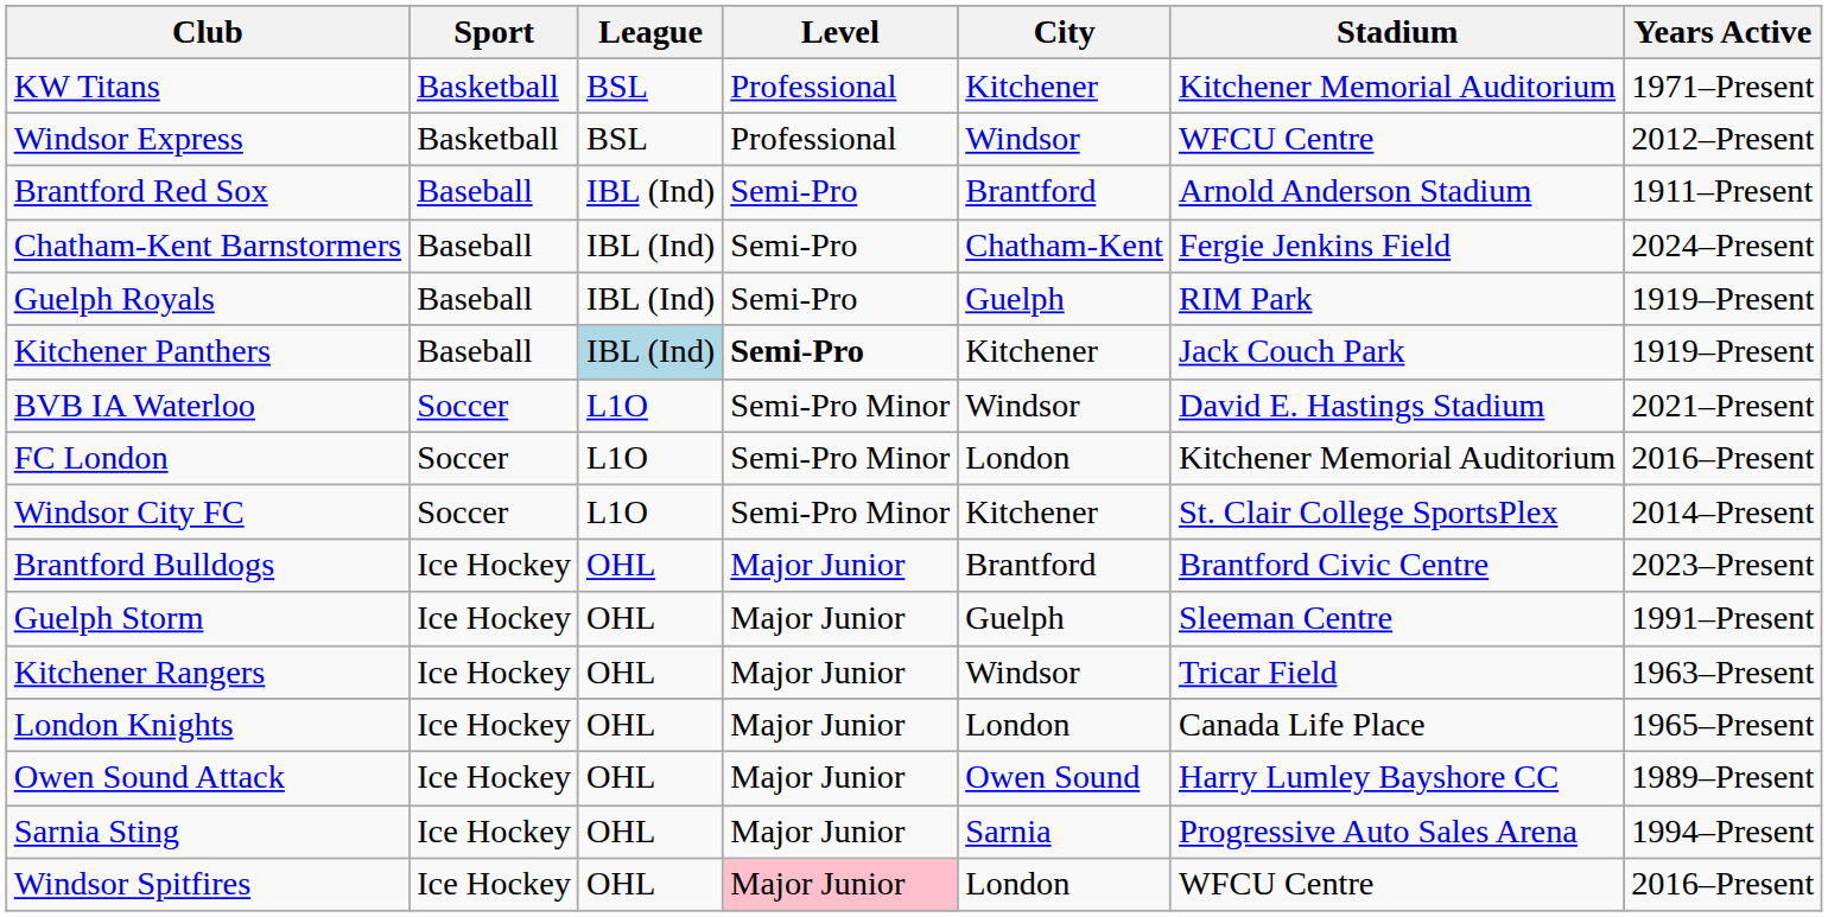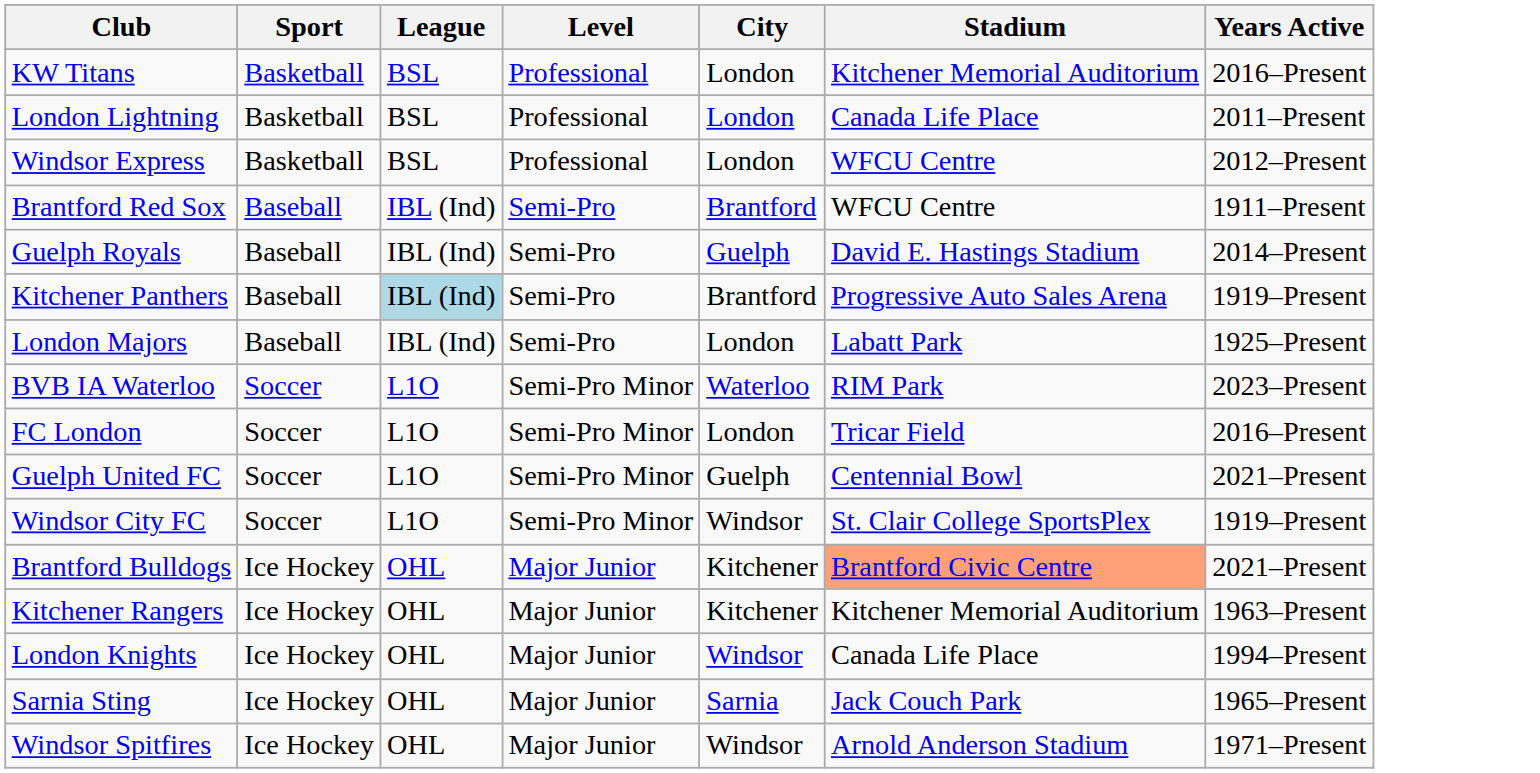KW Titans | City: Kitchener -> London
KW Titans | Years Active: 1971–Present -> 2016–Present
+ row: London Lightning | Basketball | BSL | Professional | London | Canada Life Place | 2011–Present
Windsor Express | City: Windsor -> London
Brantford Red Sox | Stadium: Arnold Anderson Stadium -> WFCU Centre
- row: Chatham-Kent Barnstormers | Baseball | IBL (Ind) | Semi-Pro | Chatham-Kent | Fergie Jenkins Field | 2024–Present
Guelph Royals | Stadium: RIM Park -> David E. Hastings Stadium
Guelph Royals | Years Active: 1919–Present -> 2014–Present
Kitchener Panthers | Level: bold -> normal
Kitchener Panthers | City: Kitchener -> Brantford
Kitchener Panthers | Stadium: Jack Couch Park -> Progressive Auto Sales Arena
+ row: London Majors | Baseball | IBL (Ind) | Semi-Pro | London | Labatt Park | 1925–Present
BVB IA Waterloo | City: Windsor -> Waterloo
BVB IA Waterloo | Stadium: David E. Hastings Stadium -> RIM Park
BVB IA Waterloo | Years Active: 2021–Present -> 2023–Present
FC London | Stadium: Kitchener Memorial Auditorium -> Tricar Field
+ row: Guelph United FC | Soccer | L1O | Semi-Pro Minor | Guelph | Centennial Bowl | 2021–Present
Windsor City FC | City: Kitchener -> Windsor
Windsor City FC | Years Active: 2014–Present -> 1919–Present
Brantford Bulldogs | City: Brantford -> Kitchener
Brantford Bulldogs | Stadium: no background -> lightsalmon background
Brantford Bulldogs | Years Active: 2023–Present -> 2021–Present
- row: Guelph Storm | Ice Hockey | OHL | Major Junior | Guelph | Sleeman Centre | 1991–Present
Kitchener Rangers | City: Windsor -> Kitchener
Kitchener Rangers | Stadium: Tricar Field -> Kitchener Memorial Auditorium
London Knights | City: London -> Windsor
London Knights | Years Active: 1965–Present -> 1994–Present
- row: Owen Sound Attack | Ice Hockey | OHL | Major Junior | Owen Sound | Harry Lumley Bayshore CC | 1989–Present
Sarnia Sting | Stadium: Progressive Auto Sales Arena -> Jack Couch Park
Sarnia Sting | Years Active: 1994–Present -> 1965–Present
Windsor Spitfires | Level: pink background -> no background
Windsor Spitfires | City: London -> Windsor
Windsor Spitfires | Stadium: WFCU Centre -> Arnold Anderson Stadium
Windsor Spitfires | Years Active: 2016–Present -> 1971–Present
